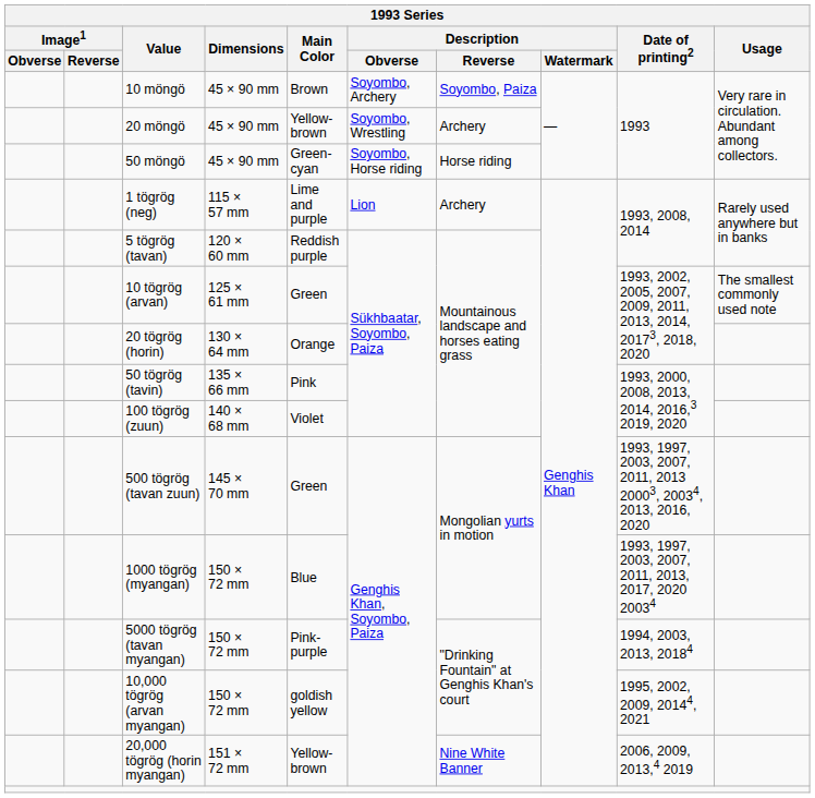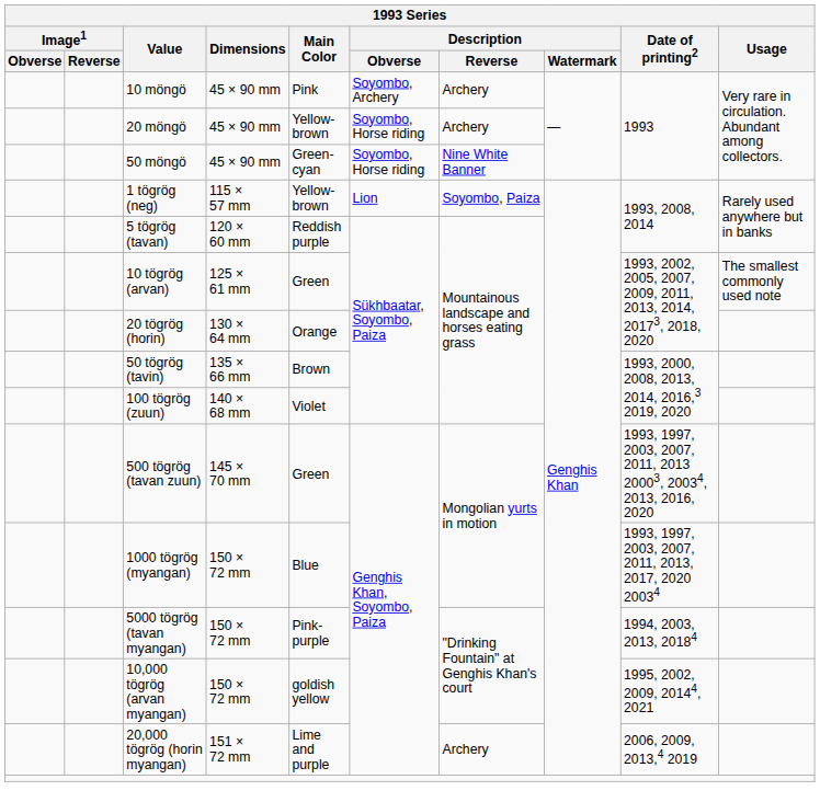10 möngö | Main Color: Brown -> Pink
10 möngö | Description / Reverse: Soyombo, Paiza -> Archery
20 möngö | Description / Obverse: Soyombo, Wrestling -> Soyombo, Horse riding
50 möngö | Description / Reverse: Horse riding -> Nine White Banner
1 tögrög (neg) | Main Color: Lime and purple -> Yellow-brown
1 tögrög (neg) | Description / Reverse: Archery -> Soyombo, Paiza
50 tögrög (tavin) | Main Color: Pink -> Brown
20,000 tögrög (horin myangan) | Main Color: Yellow-brown -> Lime and purple
20,000 tögrög (horin myangan) | Description / Reverse: Nine White Banner -> Archery
